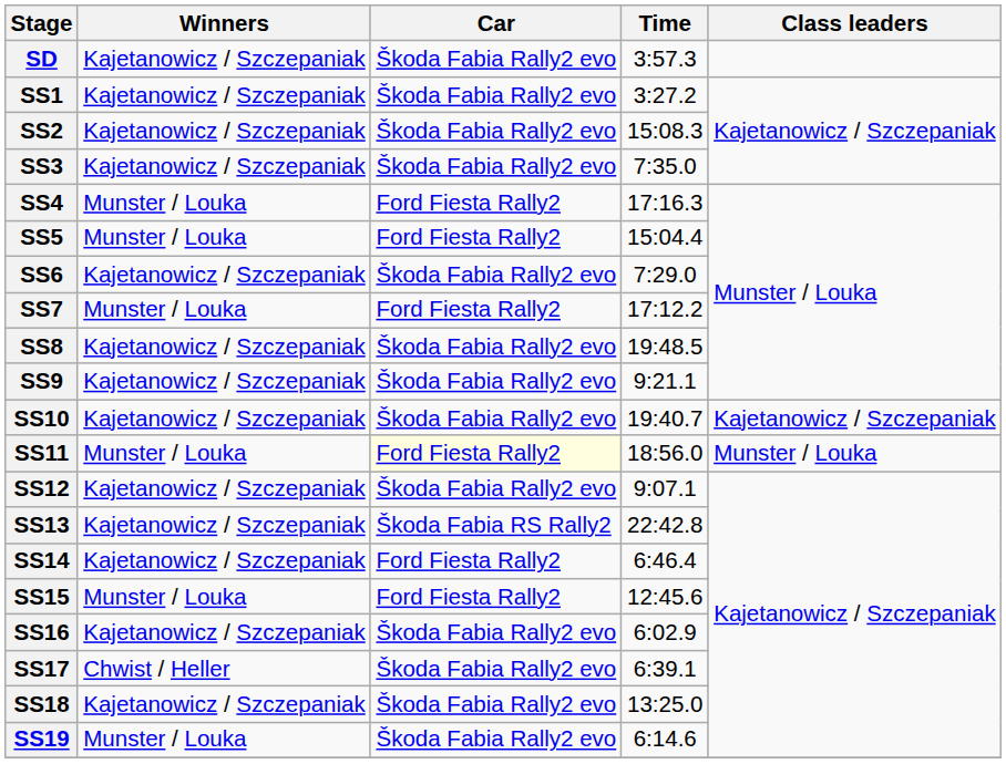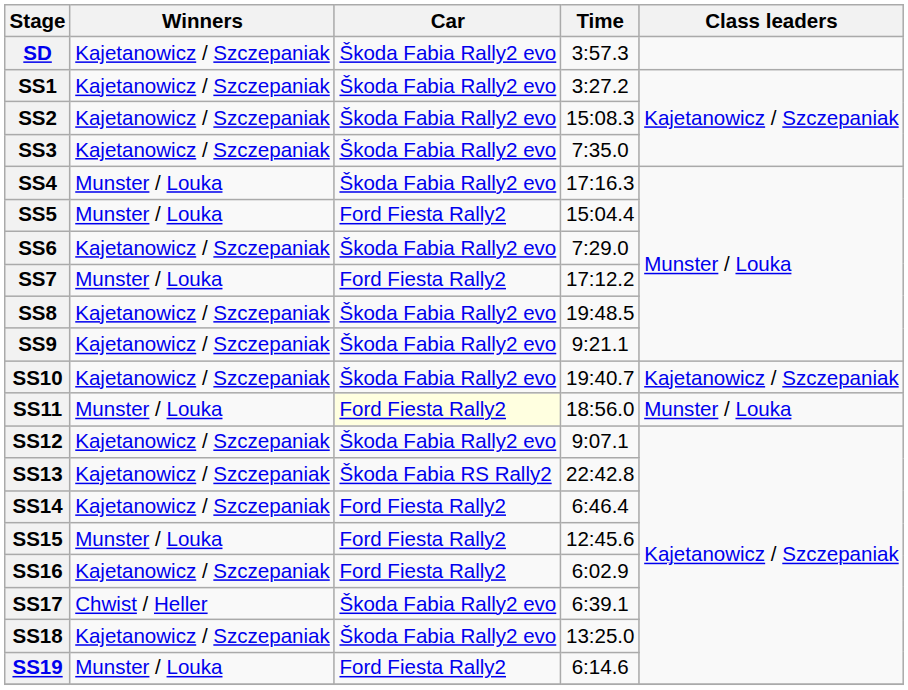SS4 | Car: Ford Fiesta Rally2 -> Škoda Fabia Rally2 evo
SS16 | Car: Škoda Fabia Rally2 evo -> Ford Fiesta Rally2
SS19 | Car: Škoda Fabia Rally2 evo -> Ford Fiesta Rally2
